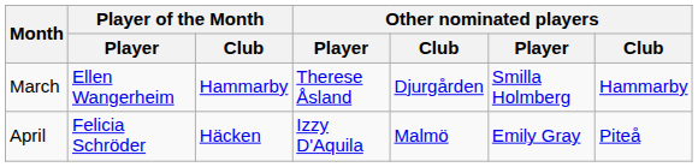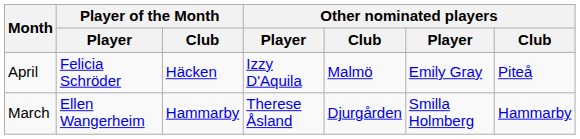rows swapped: March <-> April
